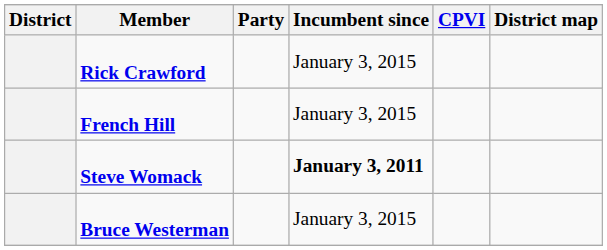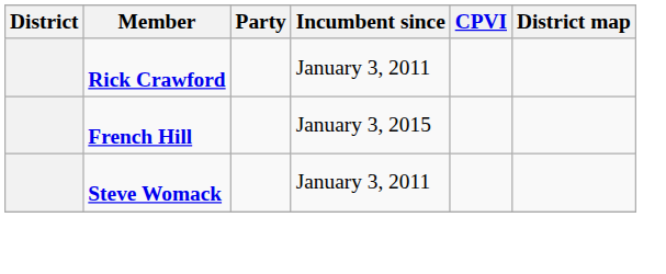Rick Crawford | Incumbent since: January 3, 2015 -> January 3, 2011
Steve Womack | Incumbent since: bold -> normal
- row: Bruce Westerman | January 3, 2015
